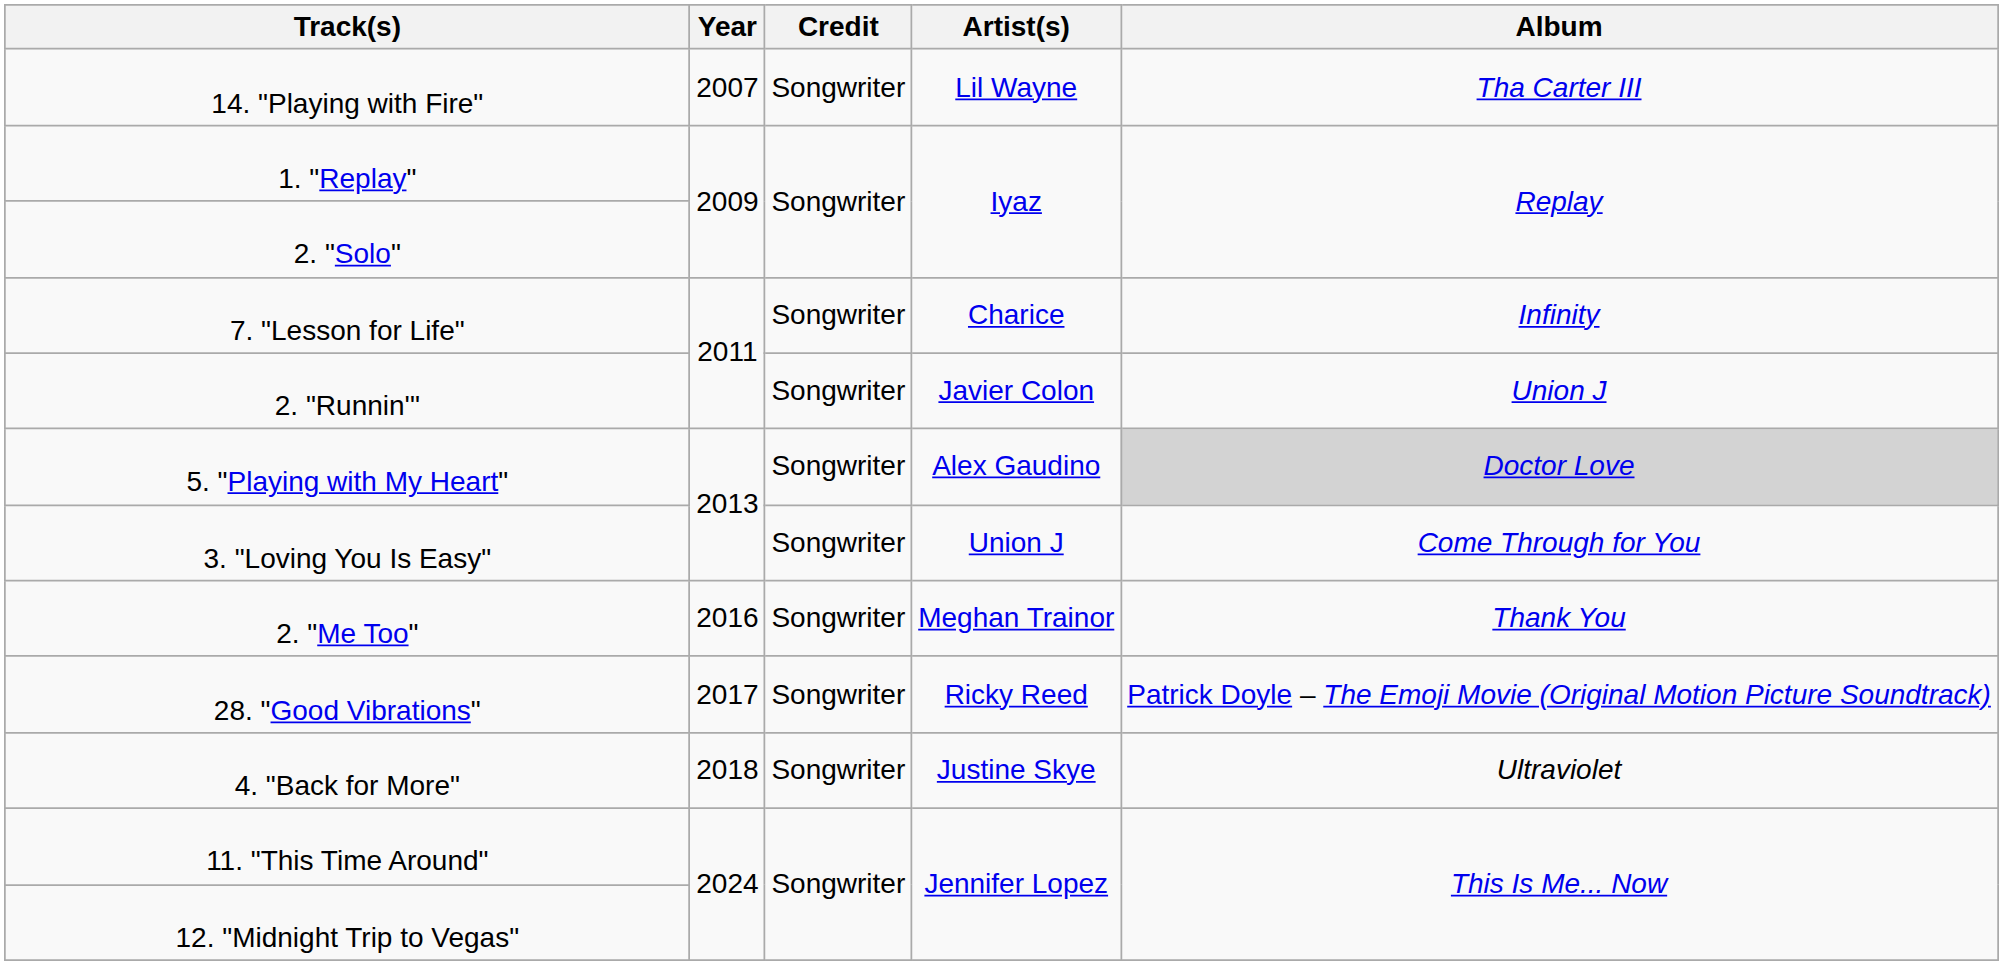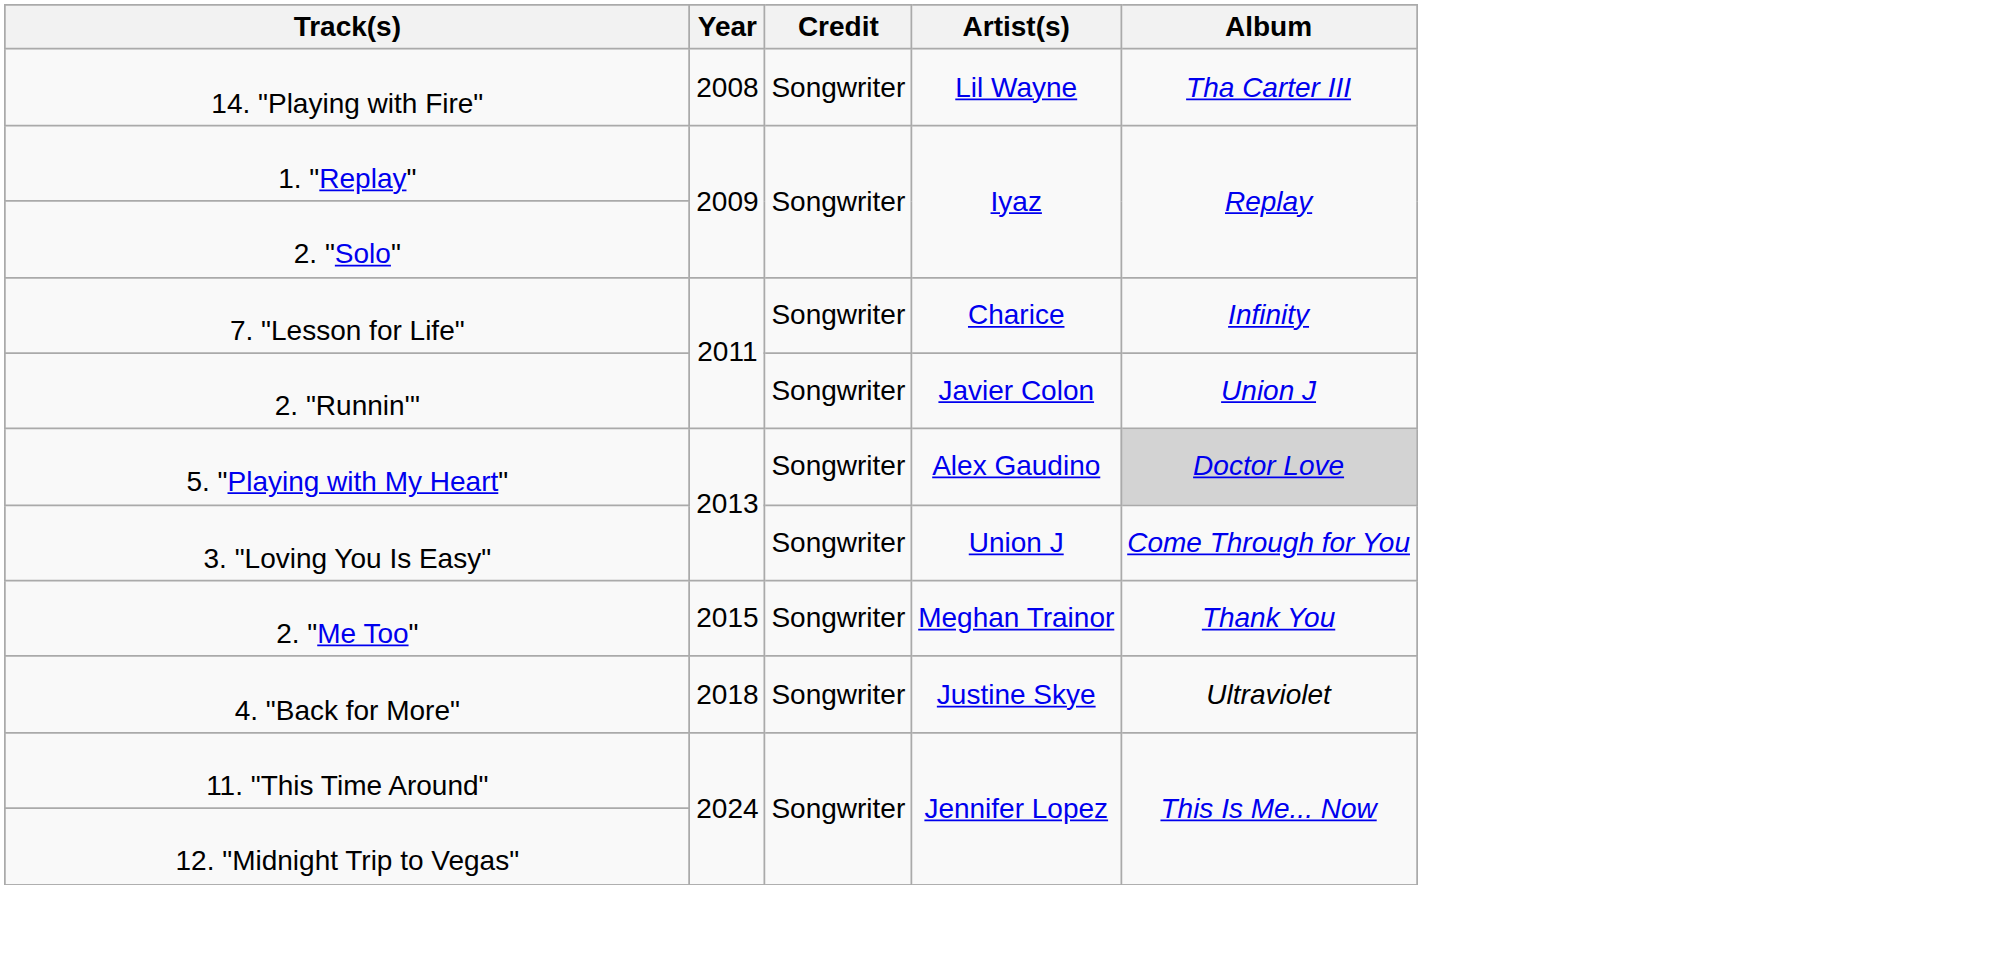14. "Playing with Fire" | Year: 2007 -> 2008
2. "Me Too" | Year: 2016 -> 2015
- row: 28. "Good Vibrations" | 2017 | Songwriter | Ricky Reed | Patrick Doyle – The Emoji Movie (Original Motion Picture Soundtrack)
